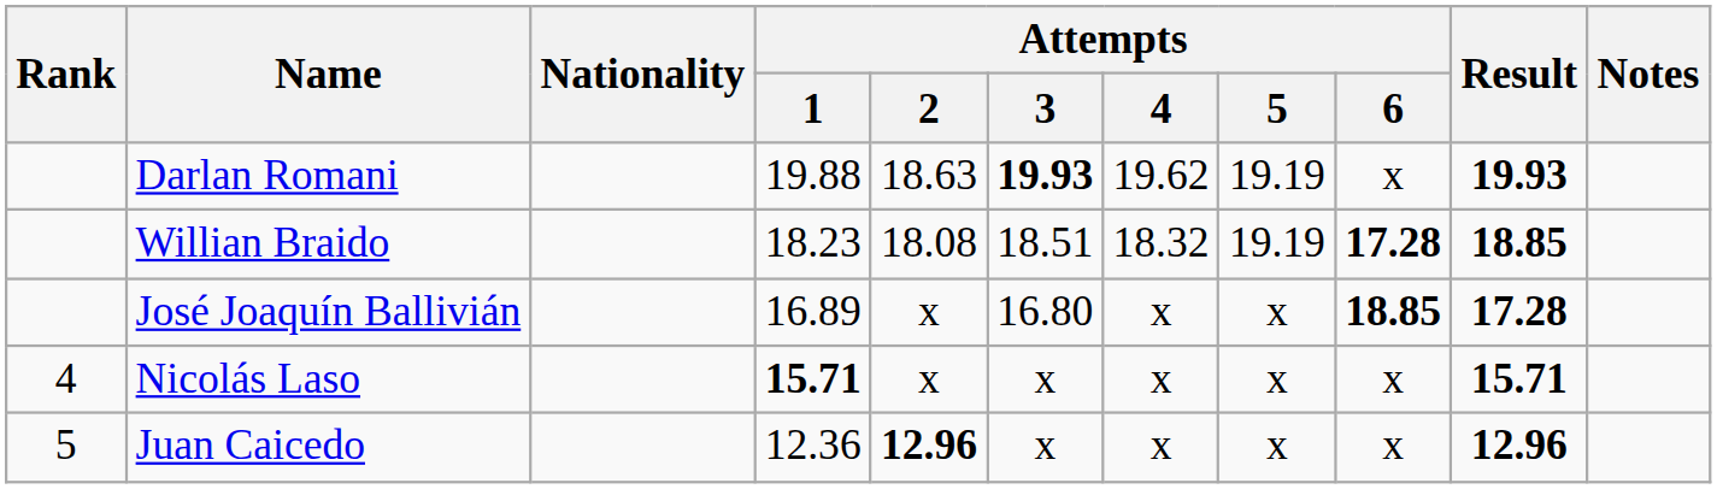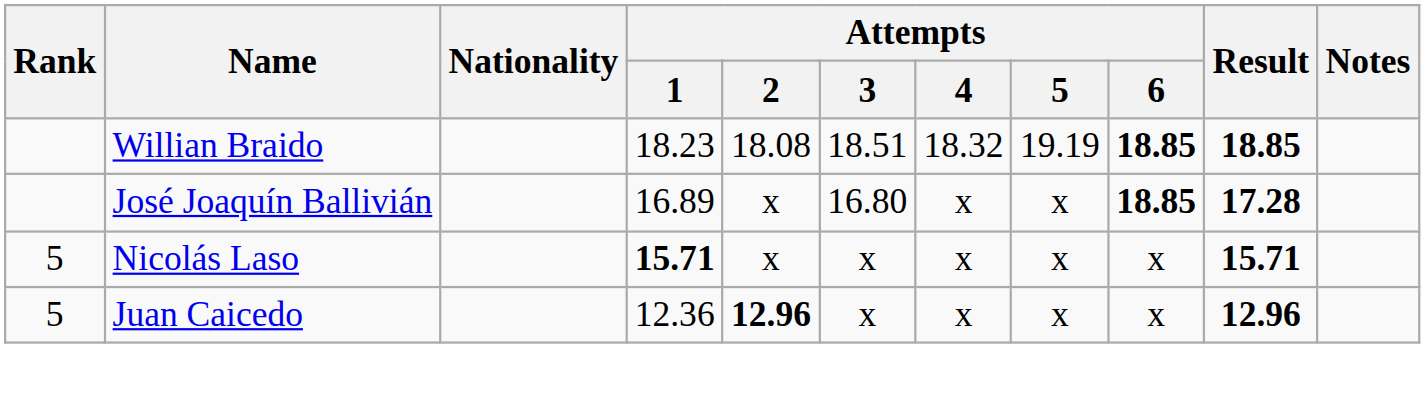- row: Darlan Romani | 19.88 | 18.63 | 19.93 | 19.62 | 19.19 | x | 19.93
Willian Braido | Attempts / 6: 17.28 -> 18.85
Nicolás Laso | Rank: 4 -> 5
